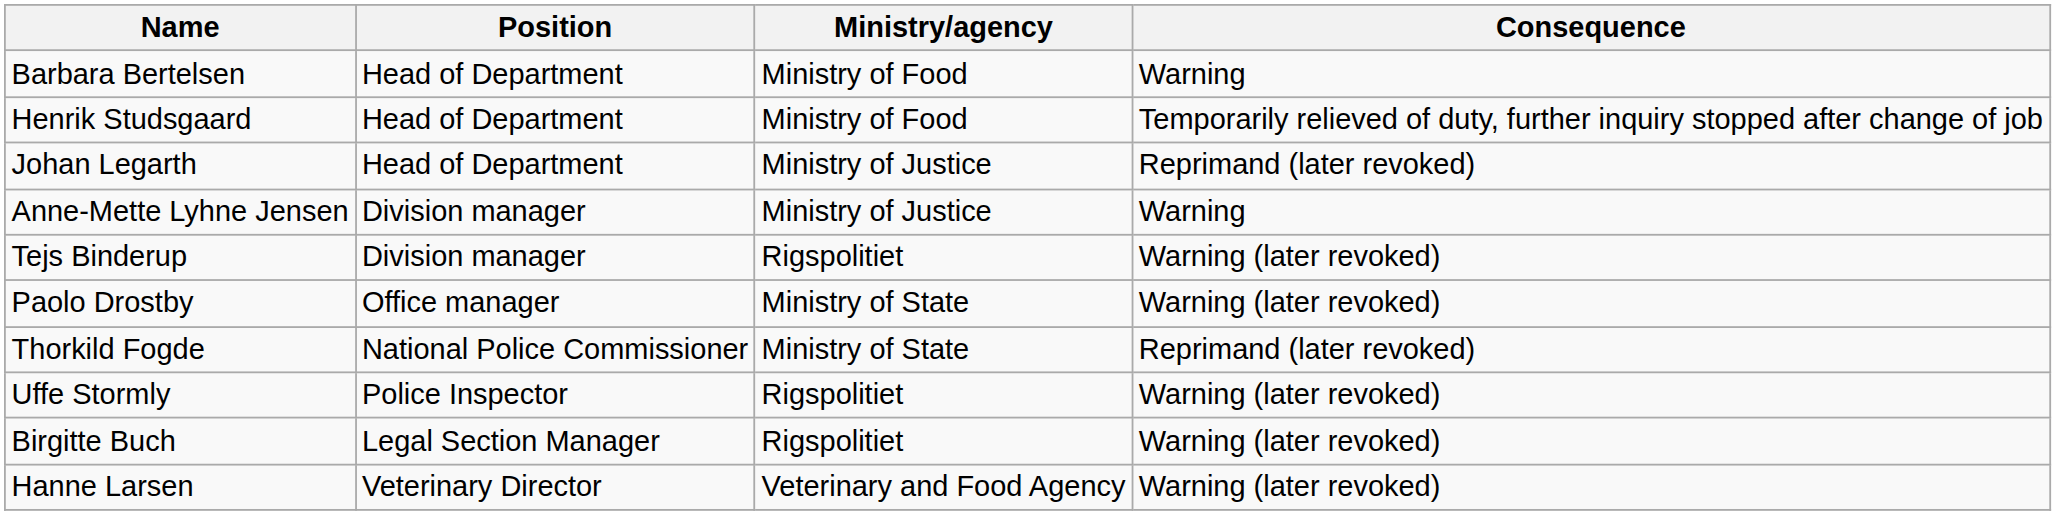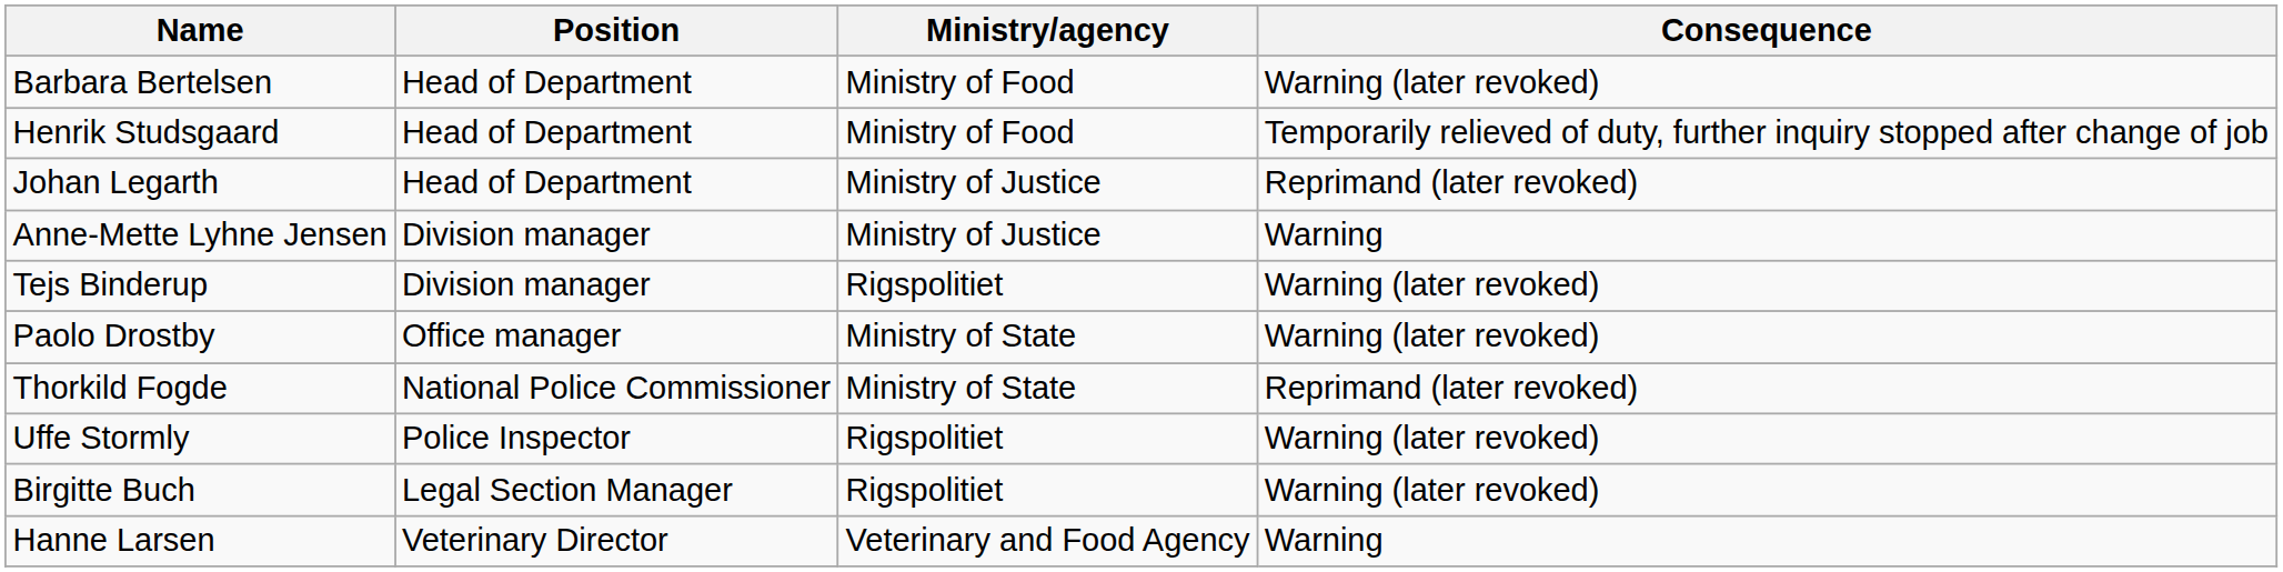Barbara Bertelsen | Consequence: Warning -> Warning (later revoked)
Hanne Larsen | Consequence: Warning (later revoked) -> Warning
